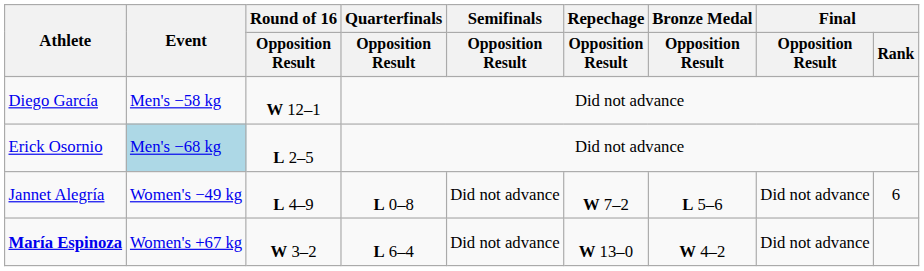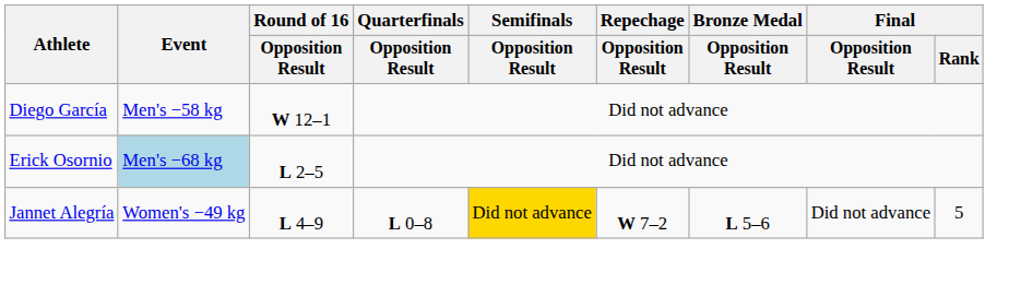Jannet Alegría | Semifinals / Opposition Result: no background -> gold background
Jannet Alegría | Final / Rank: 6 -> 5
- row: María Espinoza | Women's +67 kg | W 3–2 | L 6–4 | Did not advance | W 13–0 | W 4–2 | Did not advance
